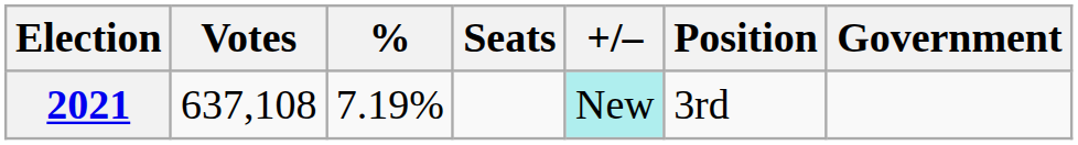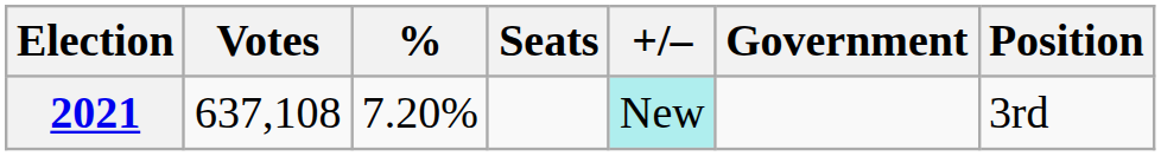columns swapped: Position <-> Government
2021 | %: 7.19% -> 7.20%
